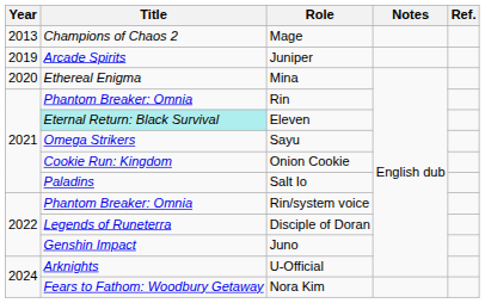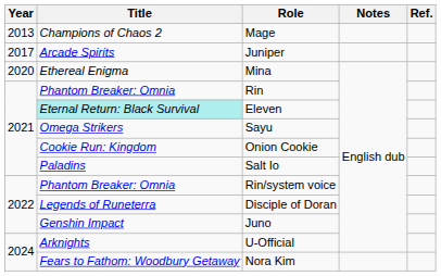Juniper | Year: 2019 -> 2017
